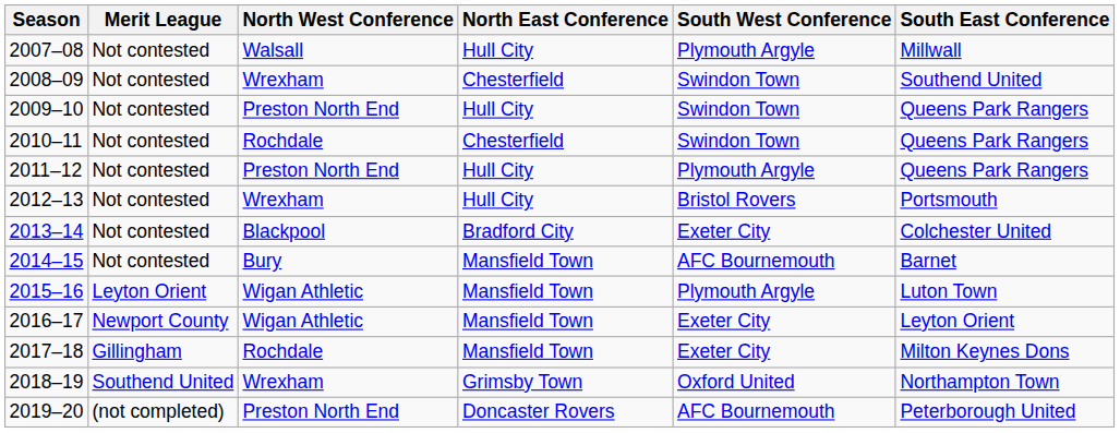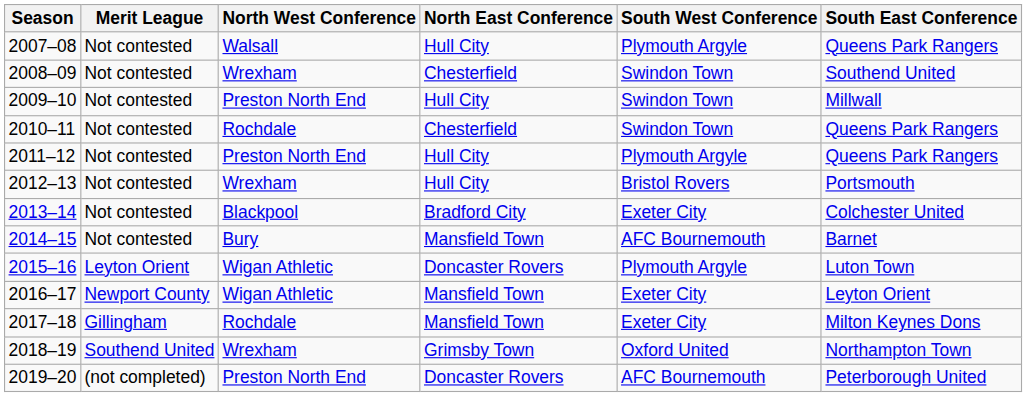2007–08 | South East Conference: Millwall -> Queens Park Rangers
2009–10 | South East Conference: Queens Park Rangers -> Millwall
2015–16 | North East Conference: Mansfield Town -> Doncaster Rovers
